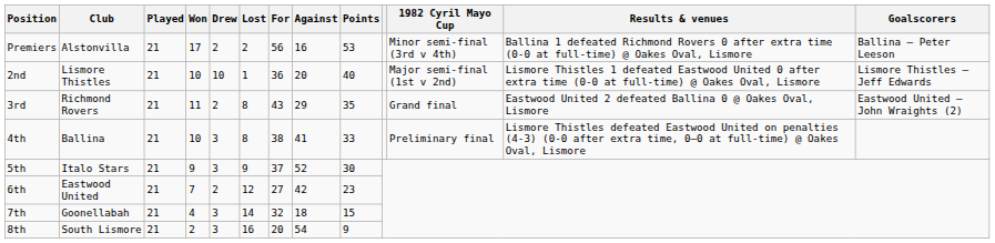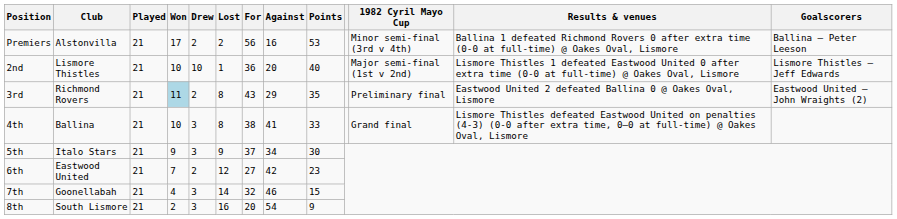3rd | Won: no background -> lightblue background
3rd | 1982 Cyril Mayo Cup: Grand final -> Preliminary final
4th | 1982 Cyril Mayo Cup: Preliminary final -> Grand final
5th | Against: 52 -> 34
7th | Against: 18 -> 46
